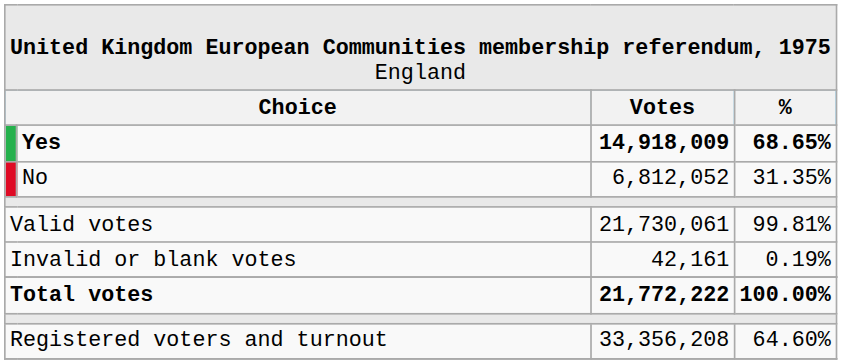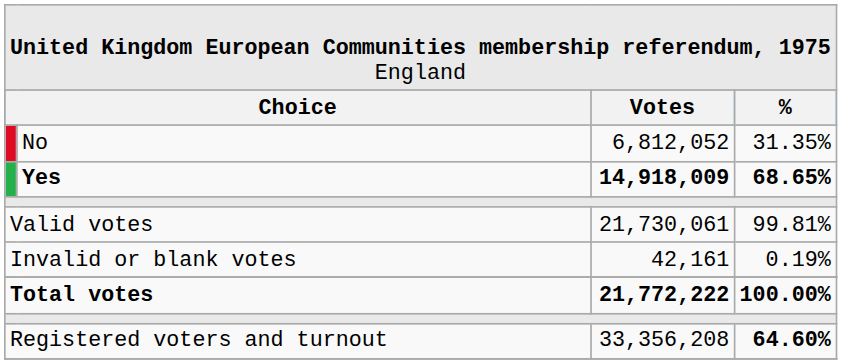rows swapped: Yes <-> No
Registered voters and turnout | column 4: normal -> bold
